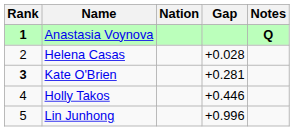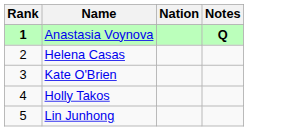- column: Gap | +0.028 | +0.281 | +0.446 | +0.996
Kate O'Brien | Rank: bold -> normal
